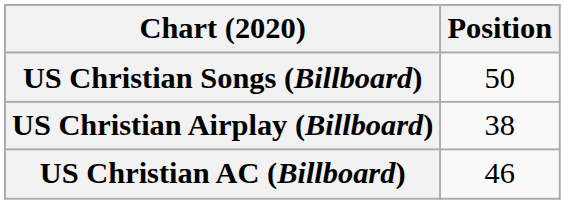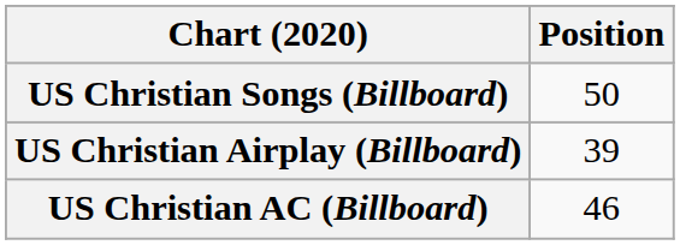US Christian Airplay (Billboard) | Position: 38 -> 39
